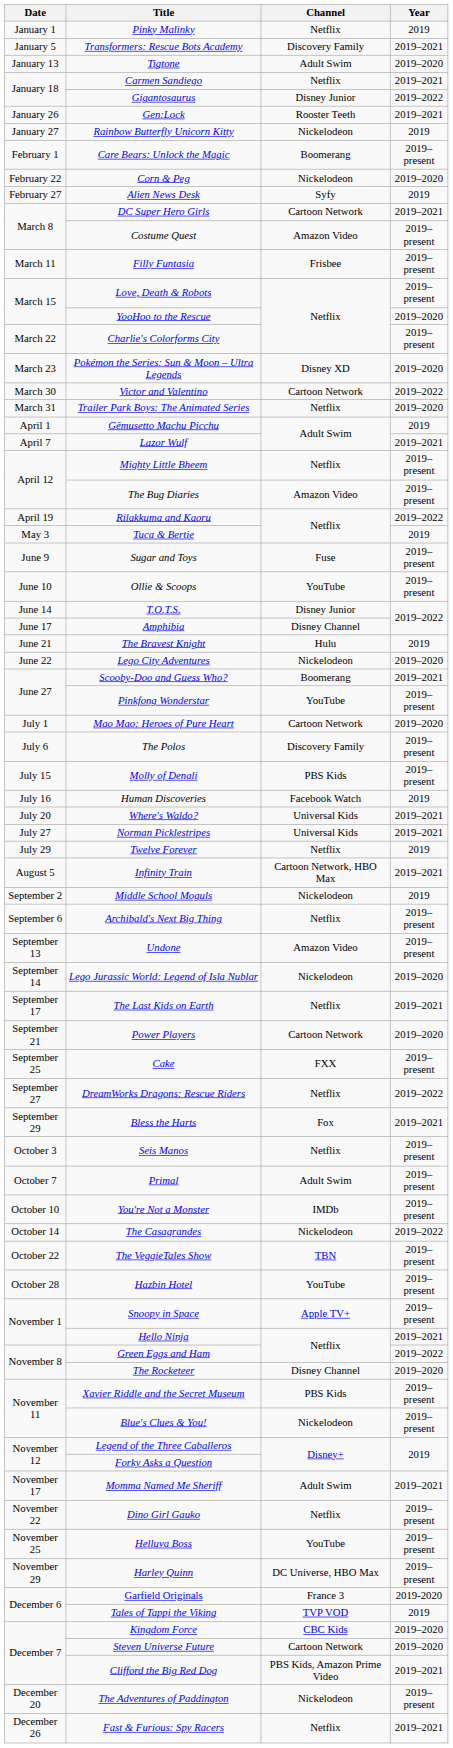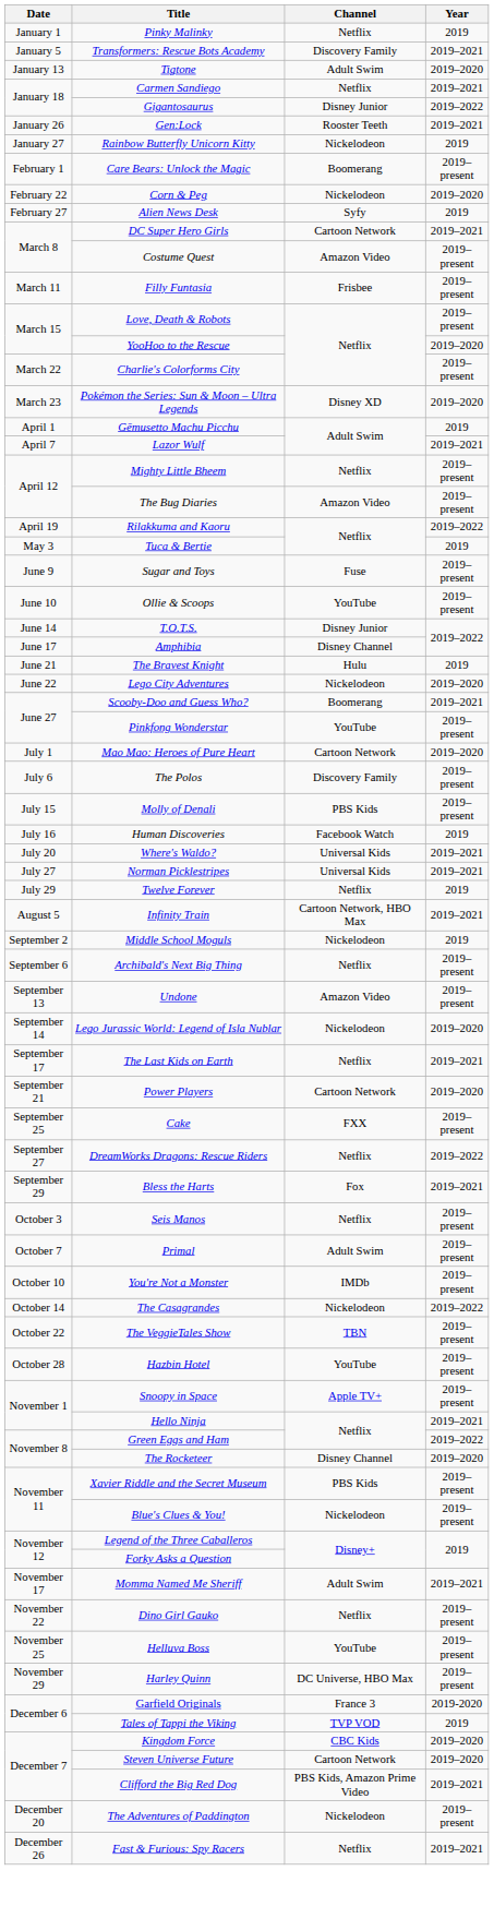- row: March 30 | Victor and Valentino | Cartoon Network | 2019–2022
- row: March 31 | Trailer Park Boys: The Animated Series | Netflix | 2019–2020
